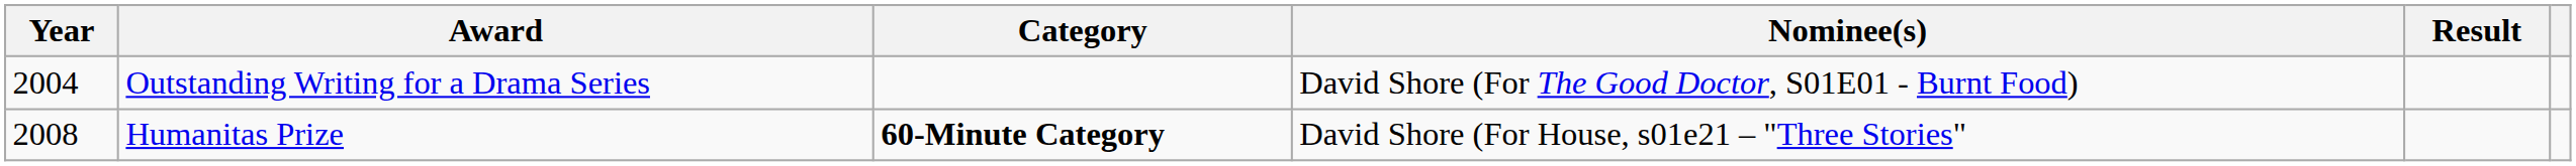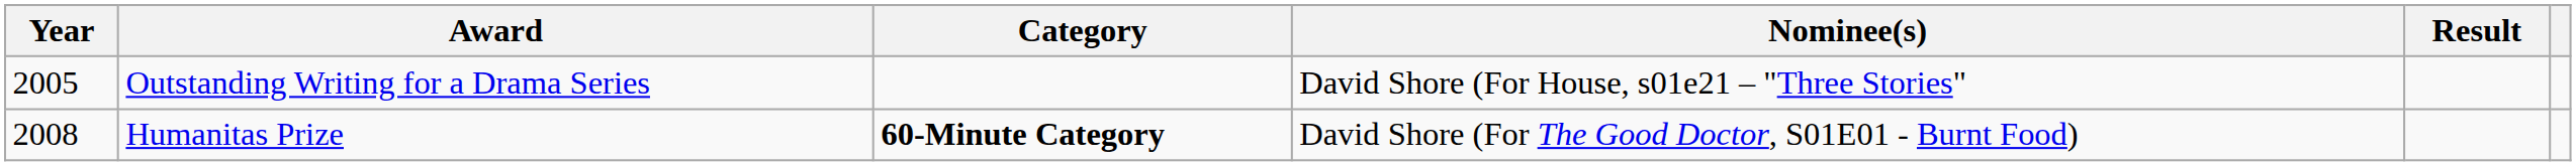Outstanding Writing for a Drama Series | Year: 2004 -> 2005
Outstanding Writing for a Drama Series | Nominee(s): David Shore (For The Good Doctor, S01E01 - Burnt Food) -> David Shore (For House, s01e21 – "Three Stories"
Humanitas Prize | Nominee(s): David Shore (For House, s01e21 – "Three Stories" -> David Shore (For The Good Doctor, S01E01 - Burnt Food)
